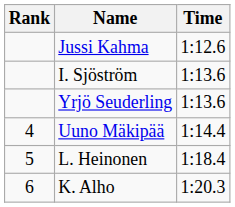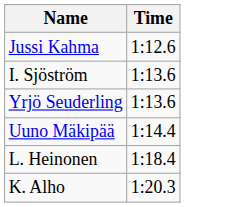- column: Rank | 4 | 5 | 6
